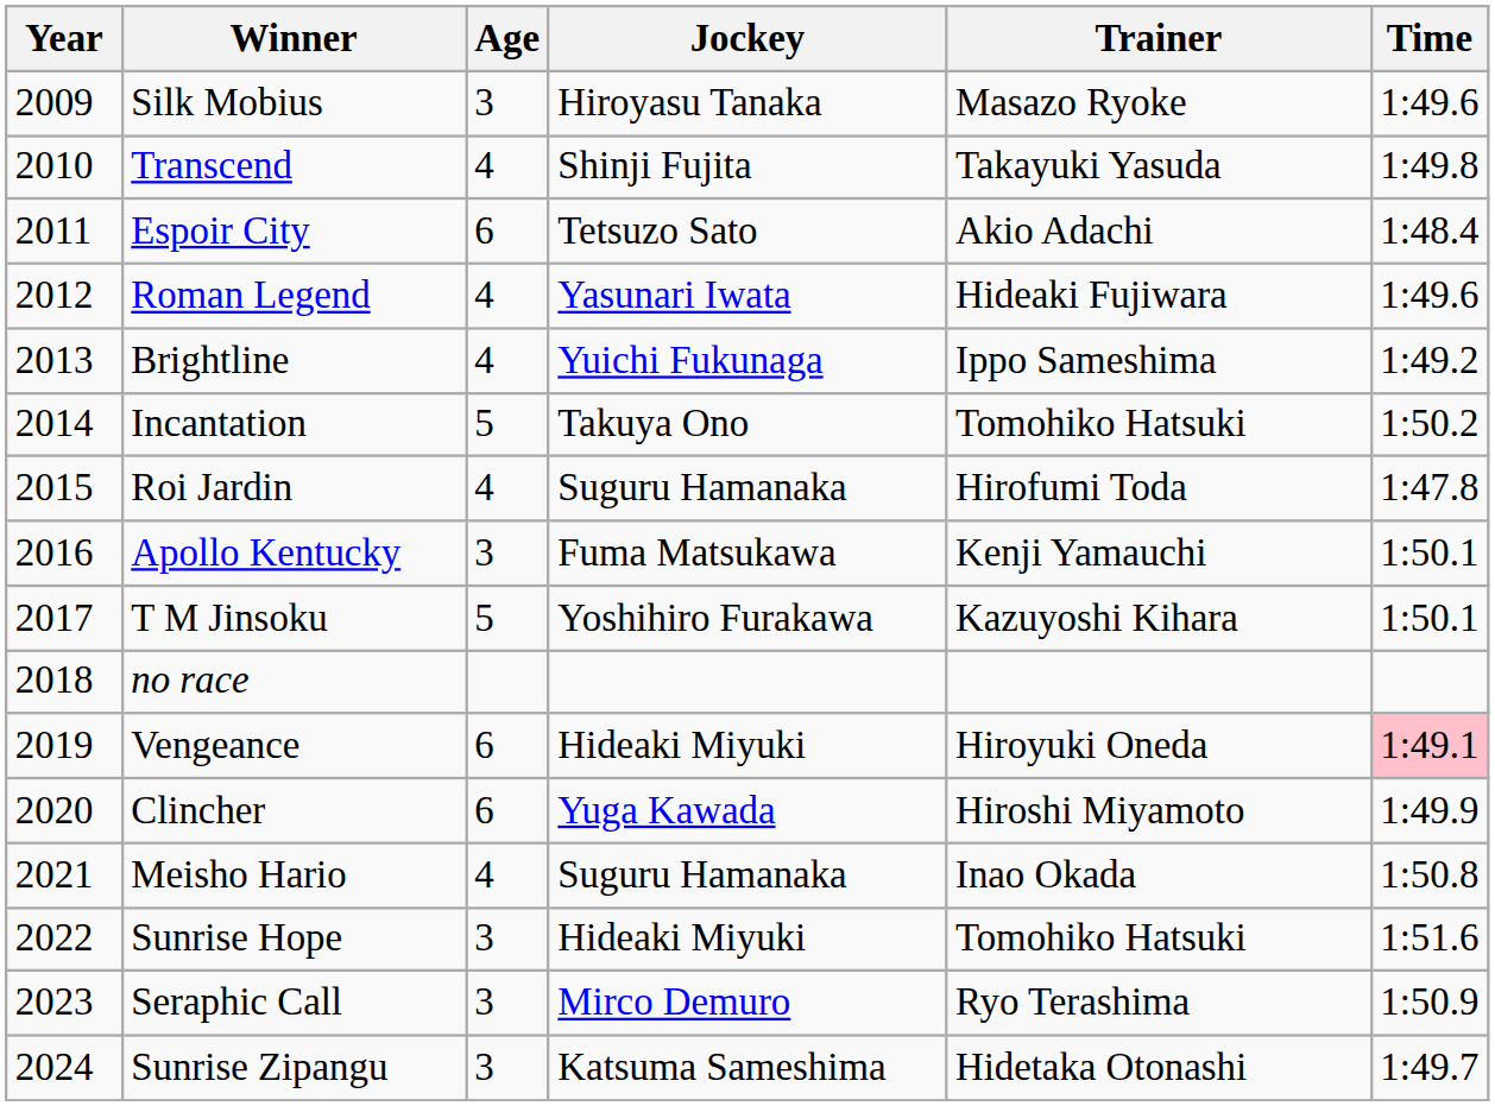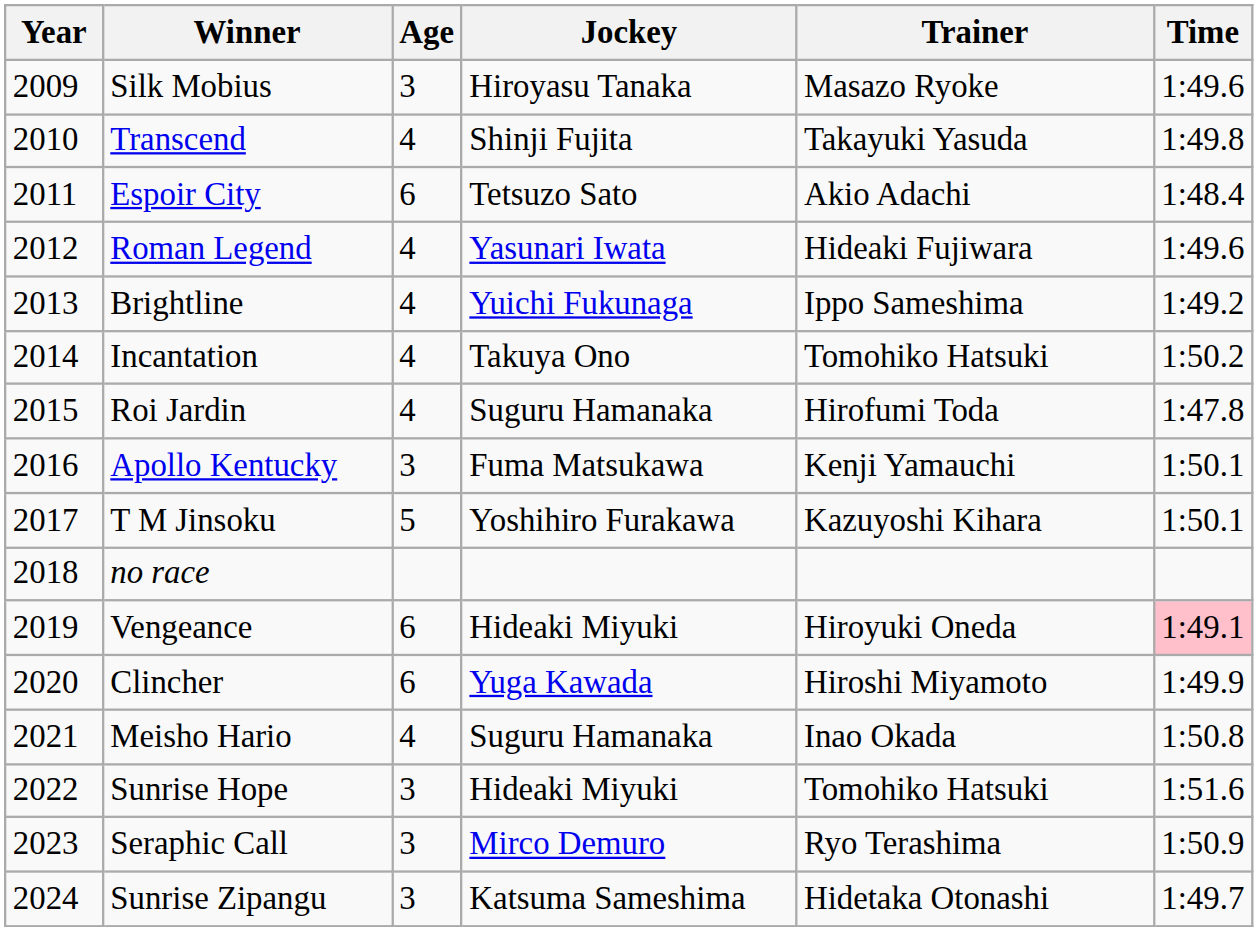Incantation | Age: 5 -> 4
